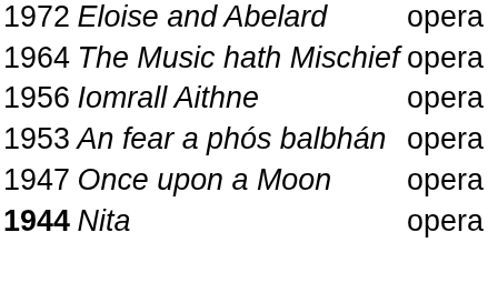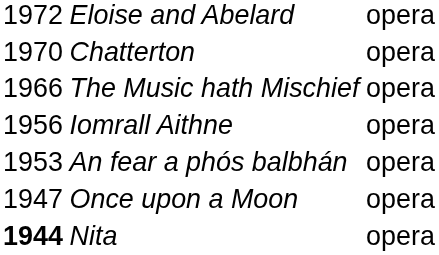+ row: 1970 | Chatterton | opera
The Music hath Mischief | column 1: 1964 -> 1966
